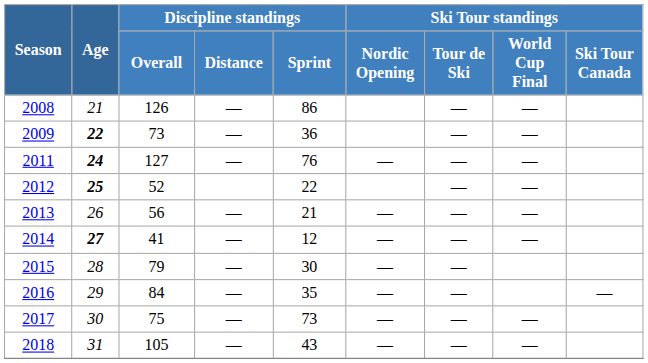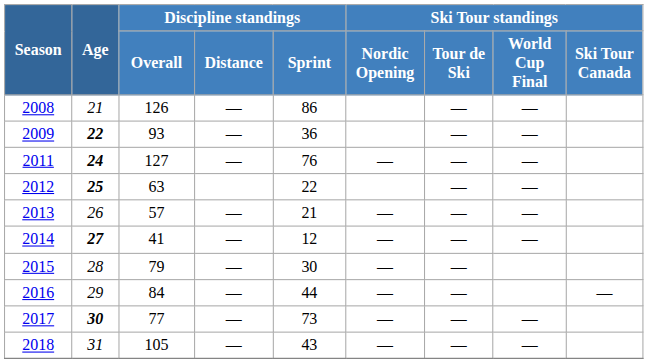2009 | Discipline standings / Overall: 73 -> 93
2012 | Discipline standings / Overall: 52 -> 63
2013 | Discipline standings / Overall: 56 -> 57
2016 | Discipline standings / Sprint: 35 -> 44
2017 | Age: normal -> bold
2017 | Discipline standings / Overall: 75 -> 77
